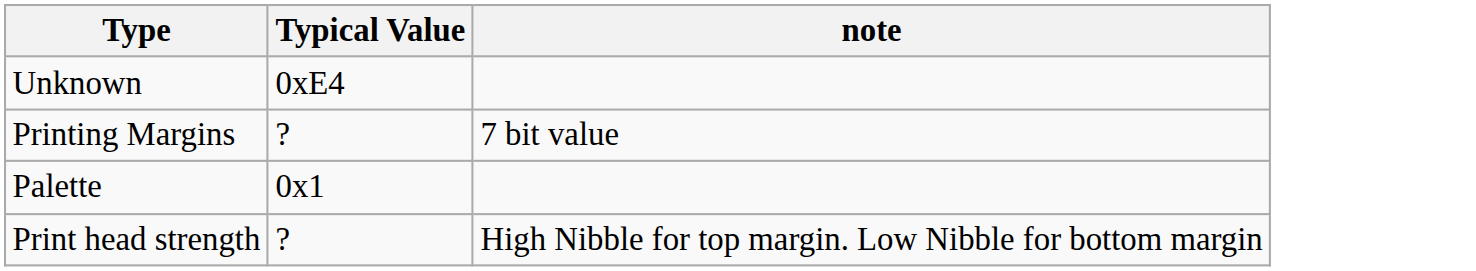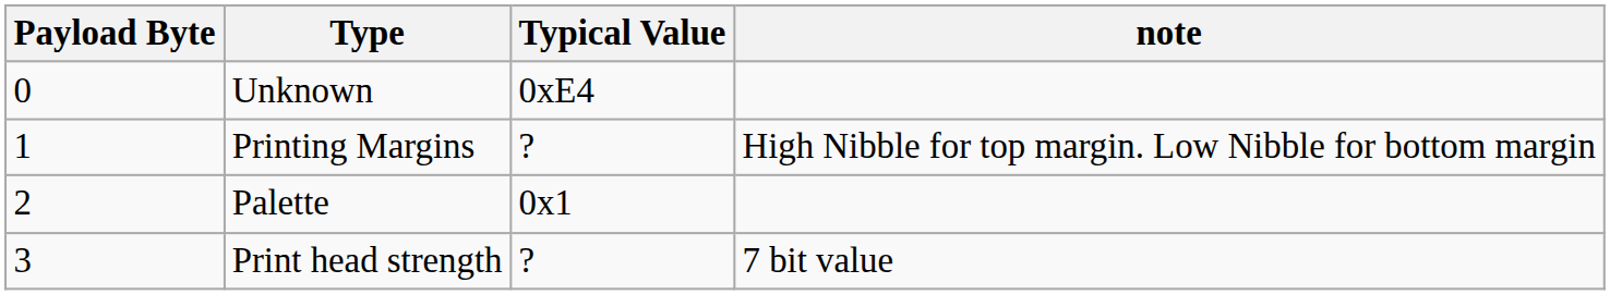+ column: Payload Byte | 0 | 1 | 2 | 3
Printing Margins | note: 7 bit value -> High Nibble for top margin. Low Nibble for bottom margin
Print head strength | note: High Nibble for top margin. Low Nibble for bottom margin -> 7 bit value
